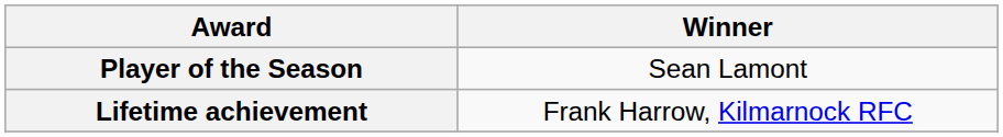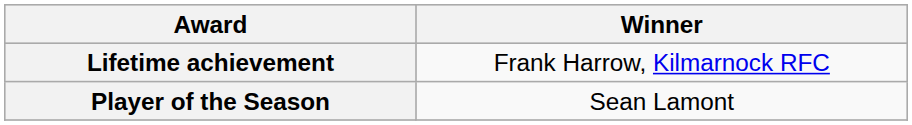rows swapped: Player of the Season <-> Lifetime achievement
